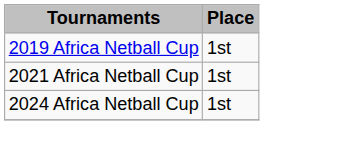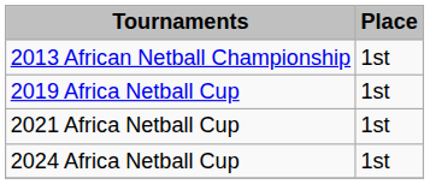+ row: 2013 African Netball Championship | 1st
